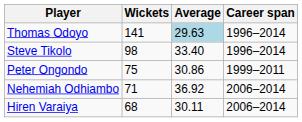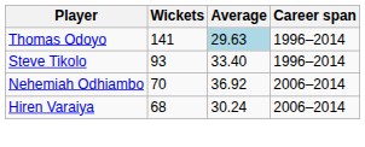Steve Tikolo | Wickets: 98 -> 93
- row: Peter Ongondo | 75 | 30.86 | 1999–2011
Nehemiah Odhiambo | Wickets: 71 -> 70
Hiren Varaiya | Average: 30.11 -> 30.24
